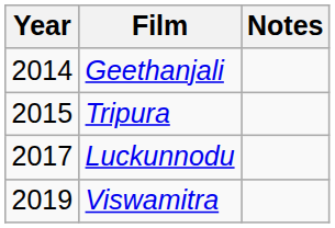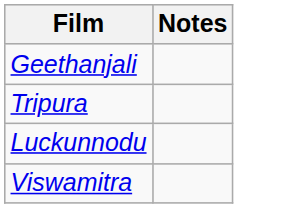- column: Year | 2014 | 2015 | 2017 | 2019
